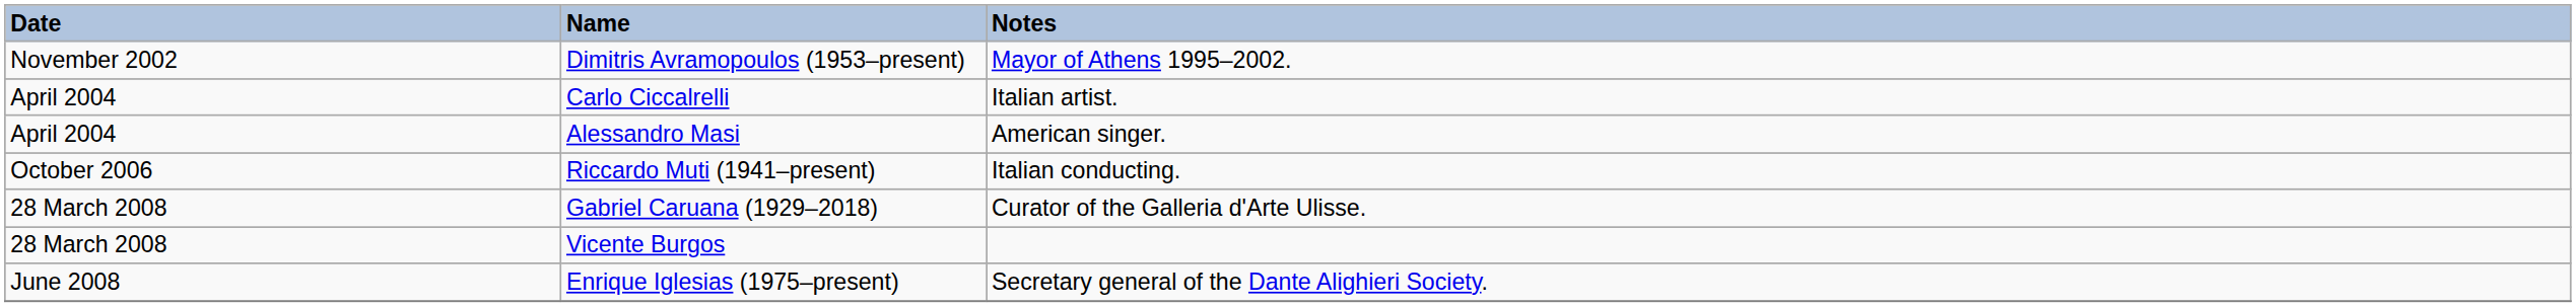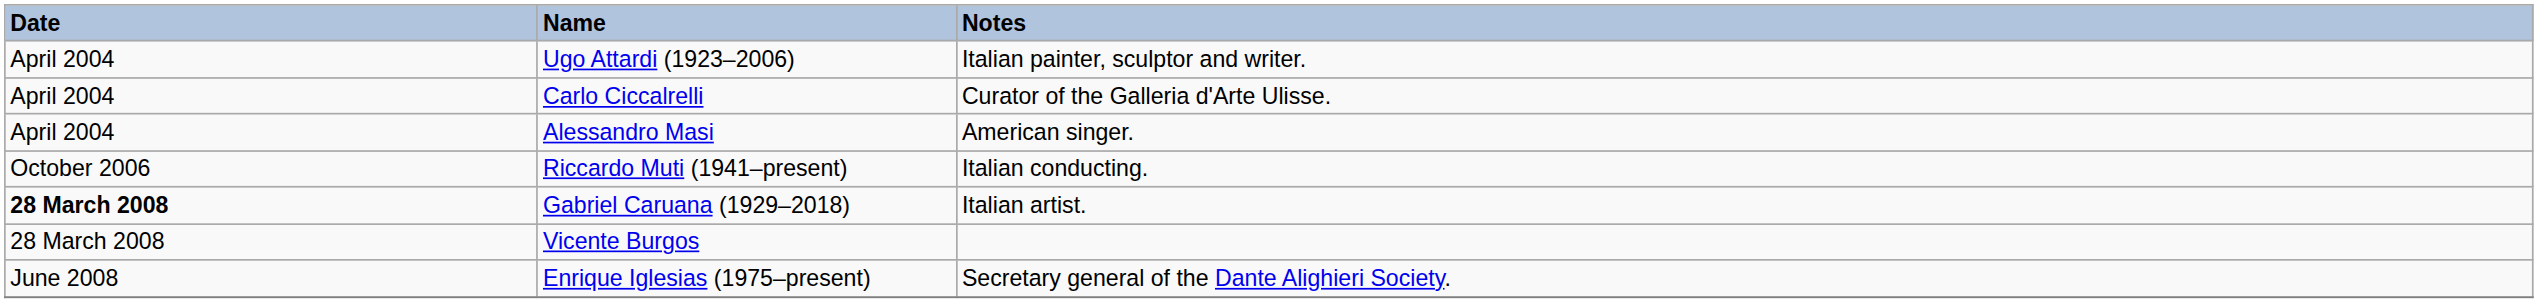- row: November 2002 | Dimitris Avramopoulos (1953–present) | Mayor of Athens 1995–2002.
+ row: April 2004 | Ugo Attardi (1923–2006) | Italian painter, sculptor and writer.
Carlo Ciccalrelli | Notes: Italian artist. -> Curator of the Galleria d'Arte Ulisse.
Gabriel Caruana (1929–2018) | Date: normal -> bold
Gabriel Caruana (1929–2018) | Notes: Curator of the Galleria d'Arte Ulisse. -> Italian artist.
